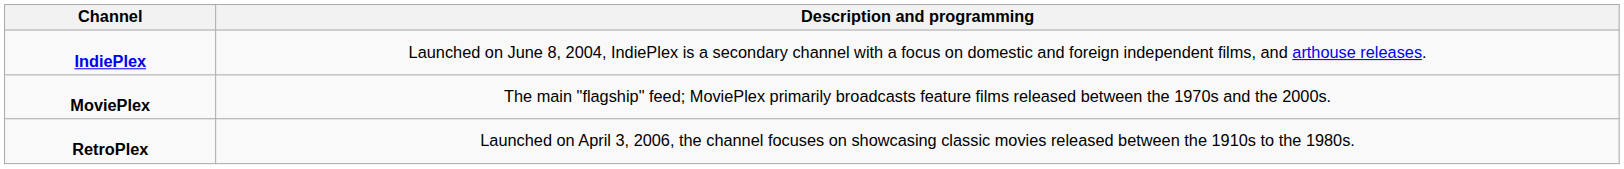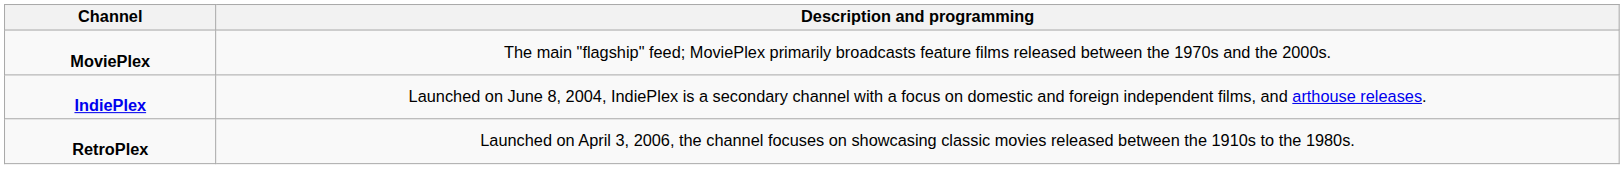rows swapped: MoviePlex <-> IndiePlex
